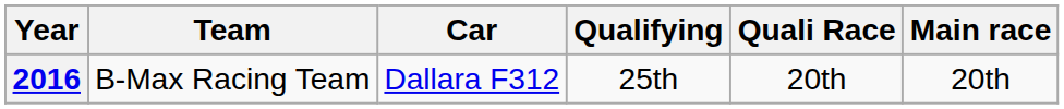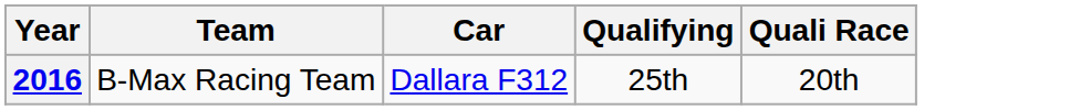- column: Main race | 20th
